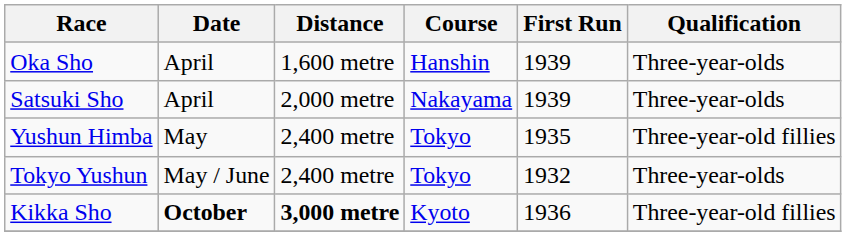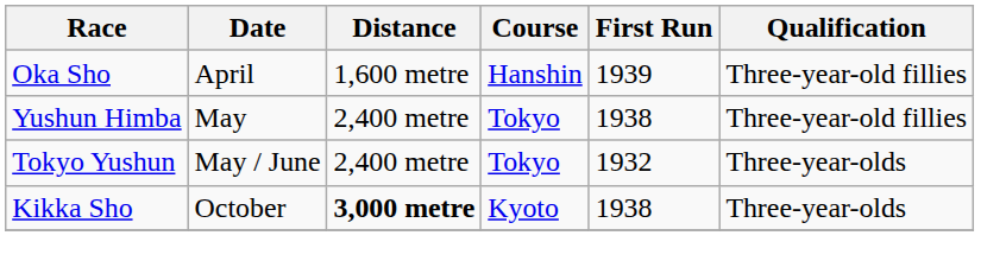Oka Sho | Qualification: Three-year-olds -> Three-year-old fillies
- row: Satsuki Sho | April | 2,000 metre | Nakayama | 1939 | Three-year-olds
Yushun Himba | First Run: 1935 -> 1938
Kikka Sho | Date: bold -> normal
Kikka Sho | First Run: 1936 -> 1938
Kikka Sho | Qualification: Three-year-old fillies -> Three-year-olds
